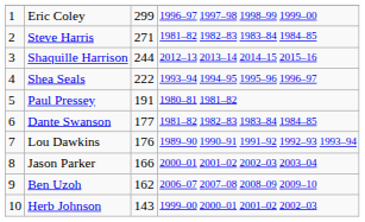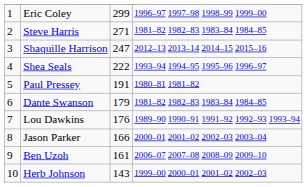Shaquille Harrison | column 3: 244 -> 247
Dante Swanson | column 3: 177 -> 179
Ben Uzoh | column 3: 162 -> 161
